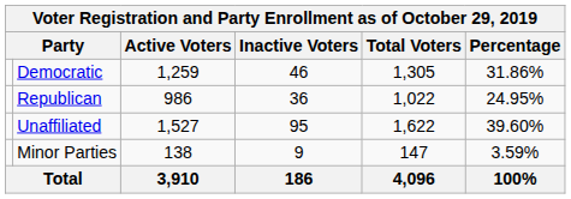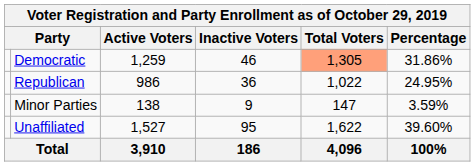Democratic | Total Voters: no background -> lightsalmon background
rows swapped: Unaffiliated <-> Minor Parties
